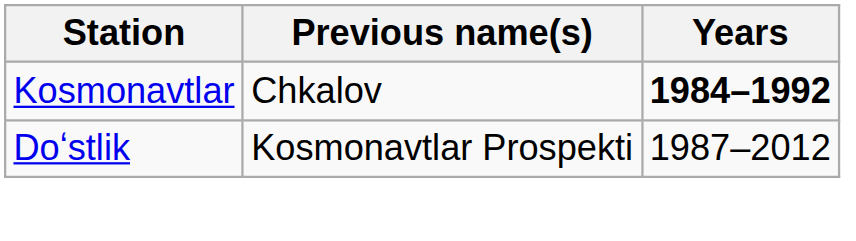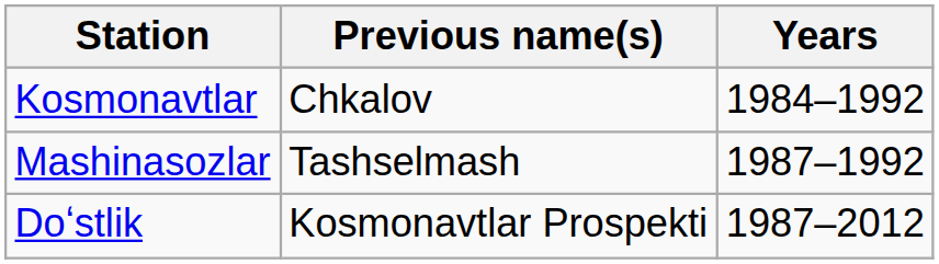Kosmonavtlar | Years: bold -> normal
+ row: Mashinasozlar | Tashselmash | 1987–1992
